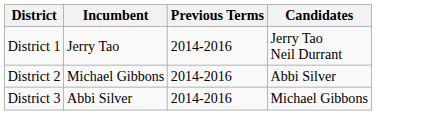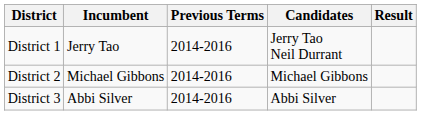+ column: Result
District 2 | Candidates: Abbi Silver -> Michael Gibbons
District 3 | Candidates: Michael Gibbons -> Abbi Silver
